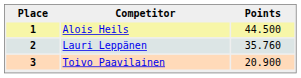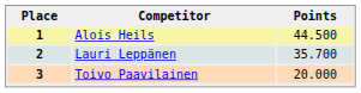2 | Points: 35.760 -> 35.700
3 | Points: 20.900 -> 20.000
